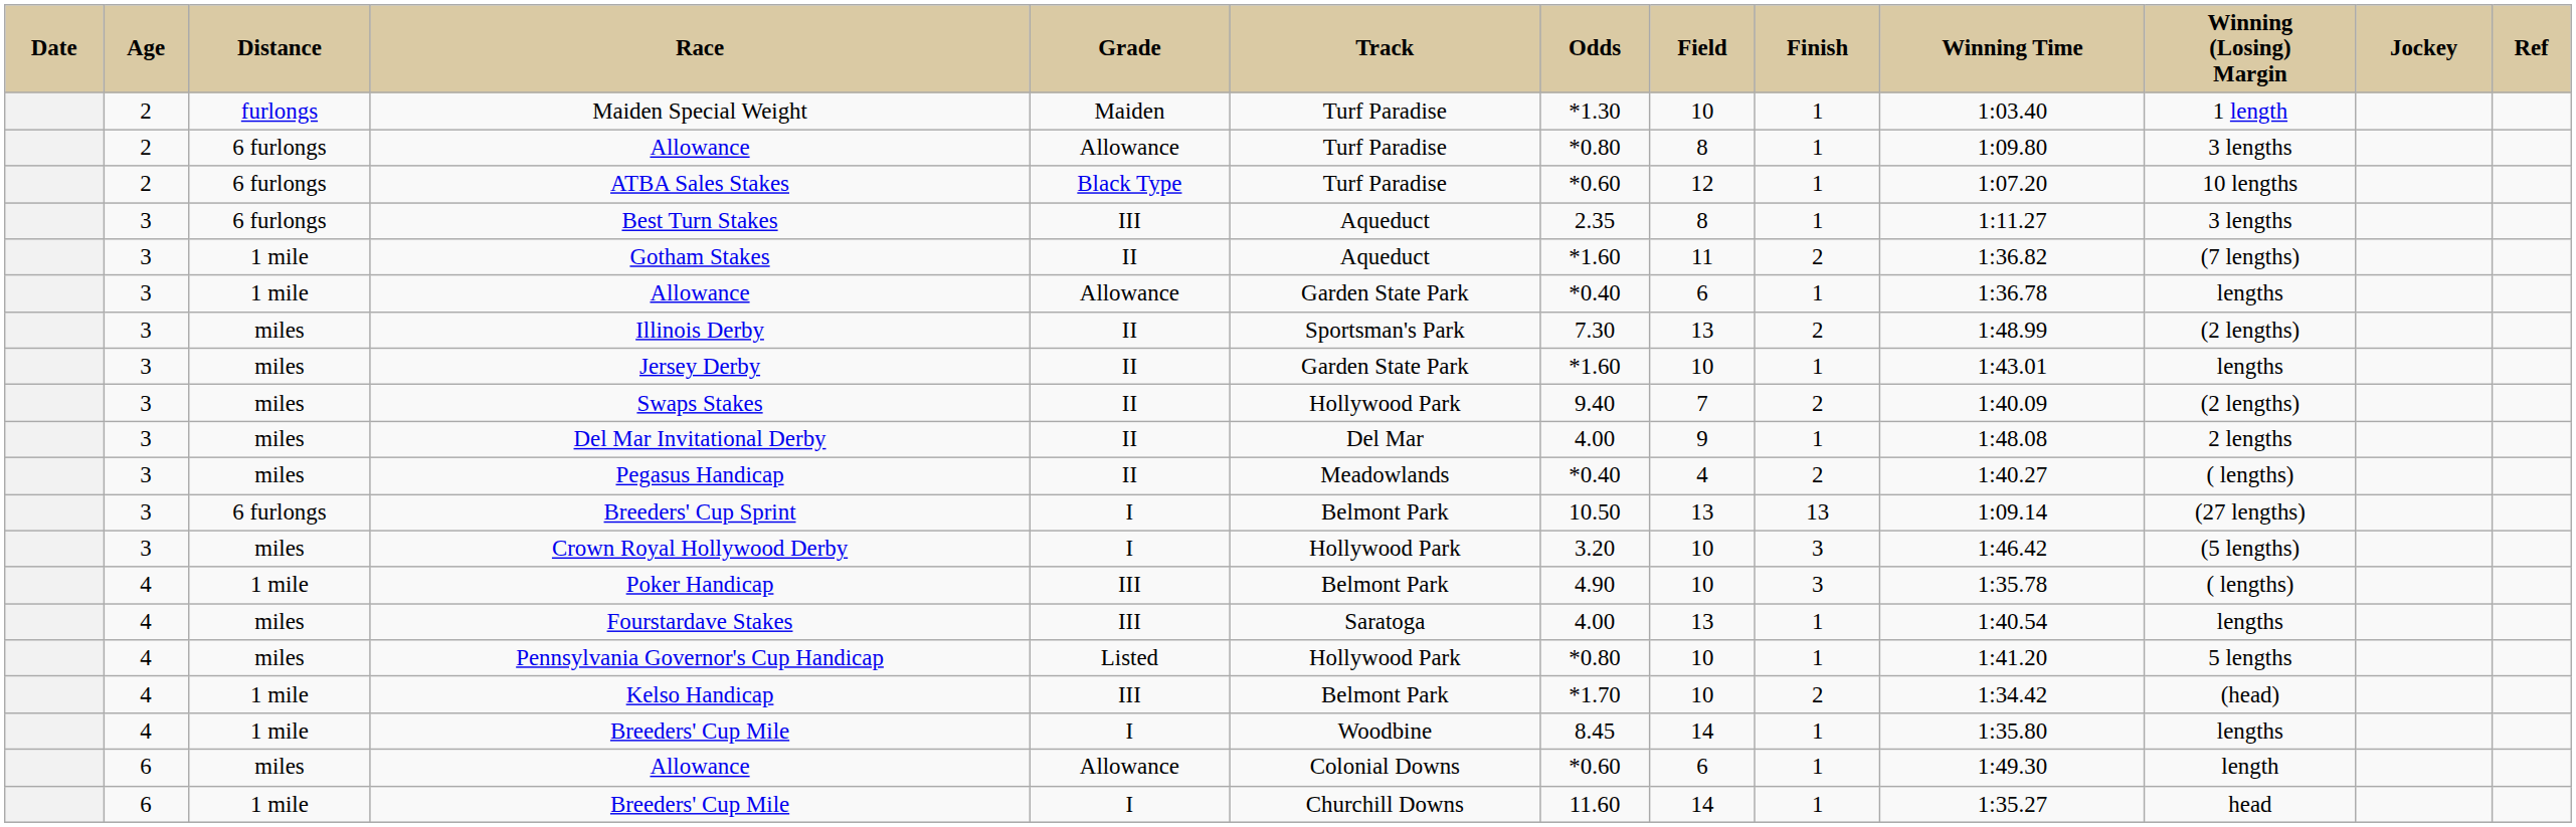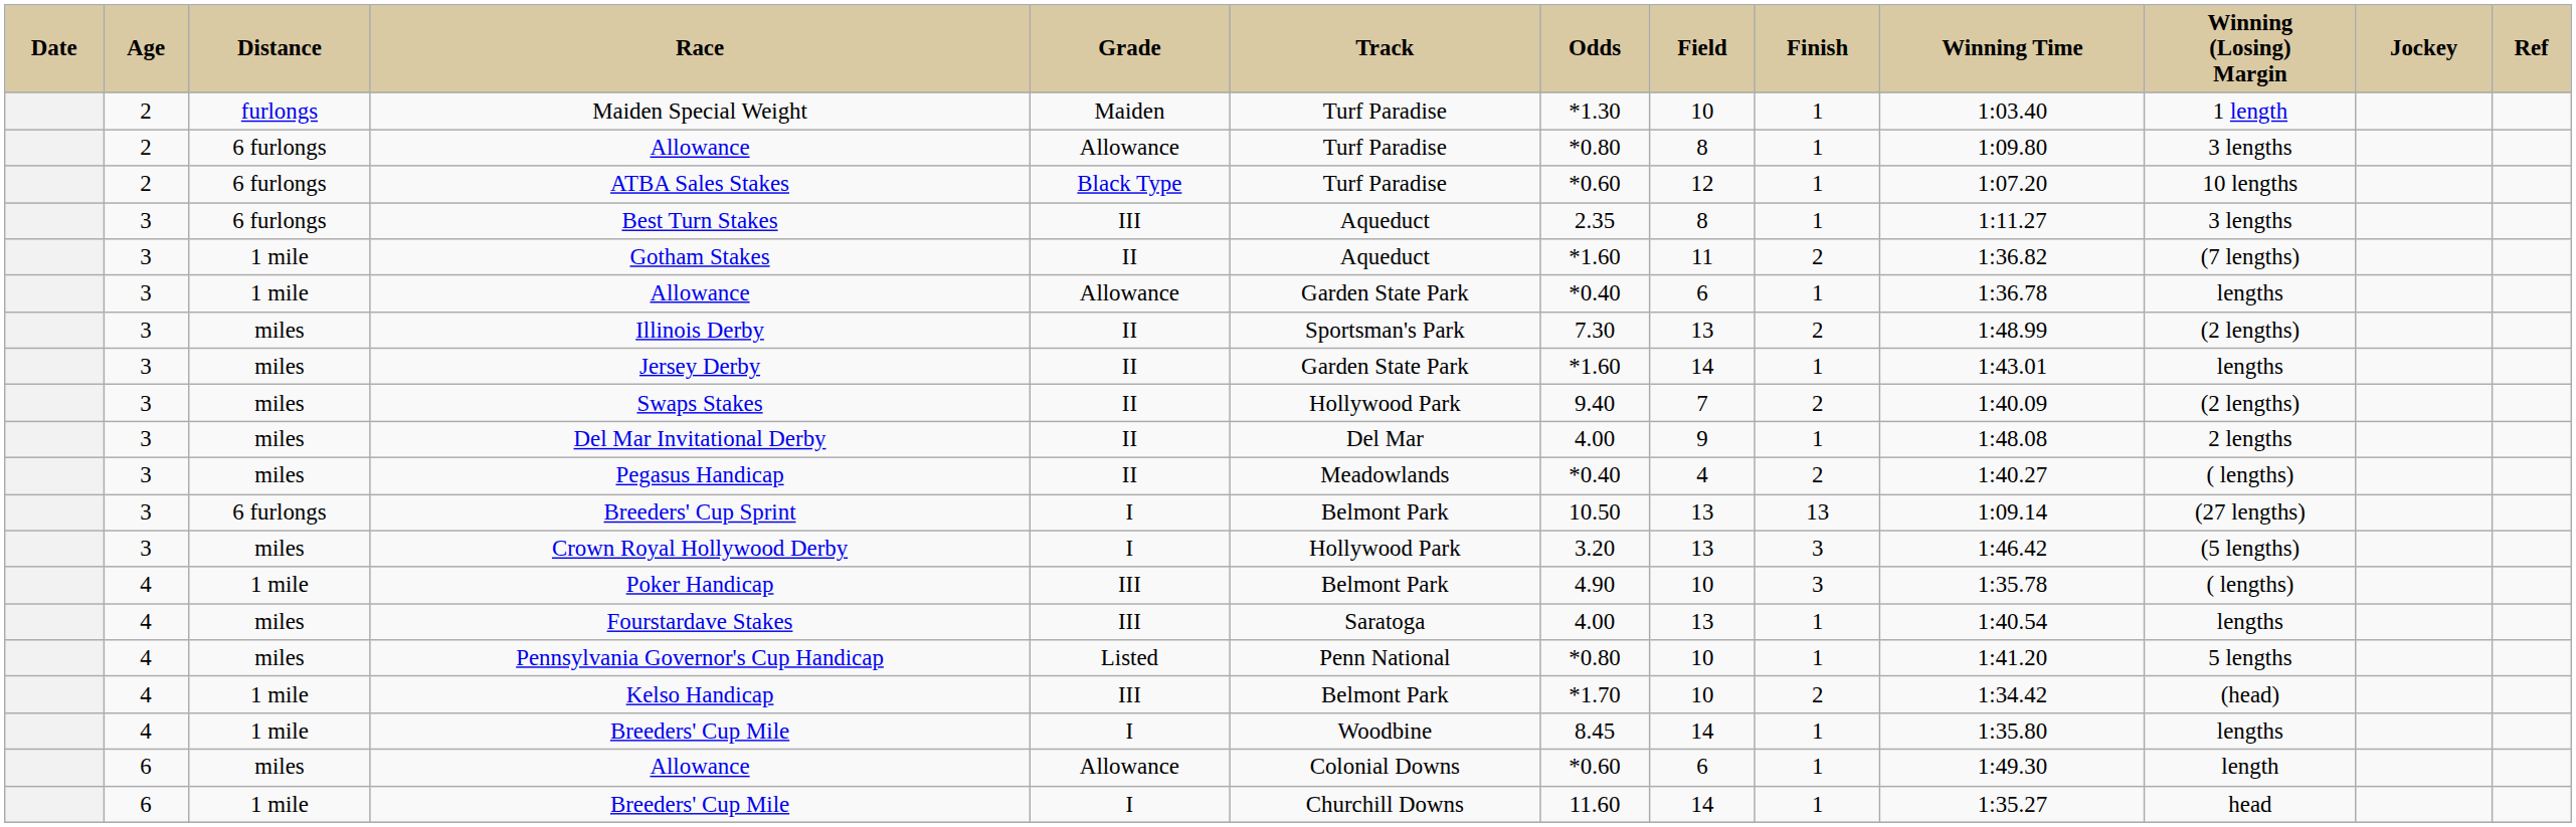Jersey Derby | Field: 10 -> 14
Crown Royal Hollywood Derby | Field: 10 -> 13
Pennsylvania Governor's Cup Handicap | Track: Hollywood Park -> Penn National
